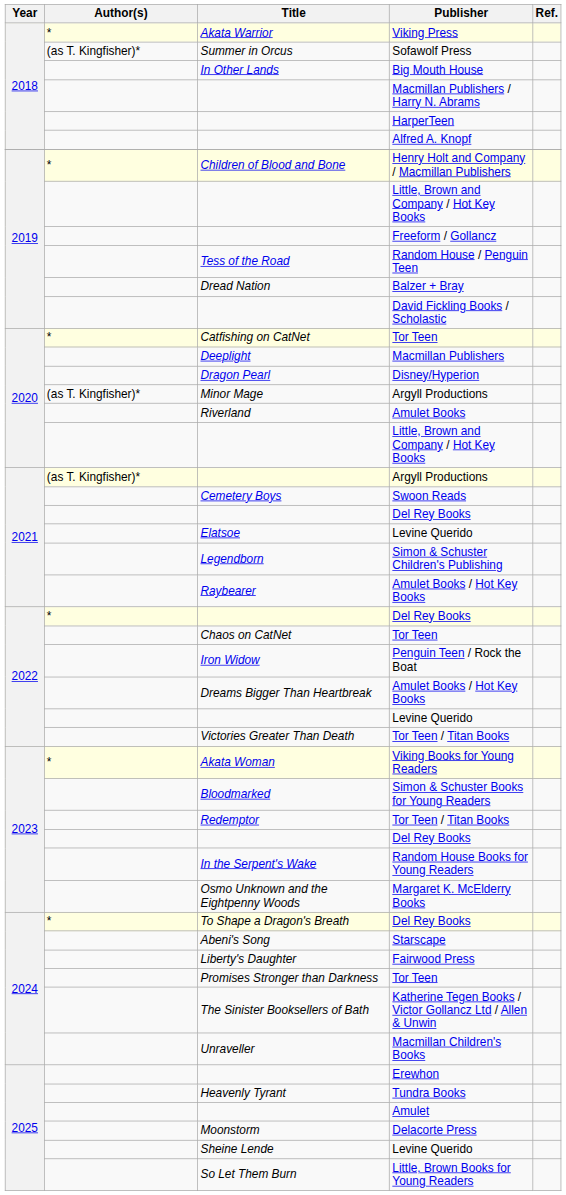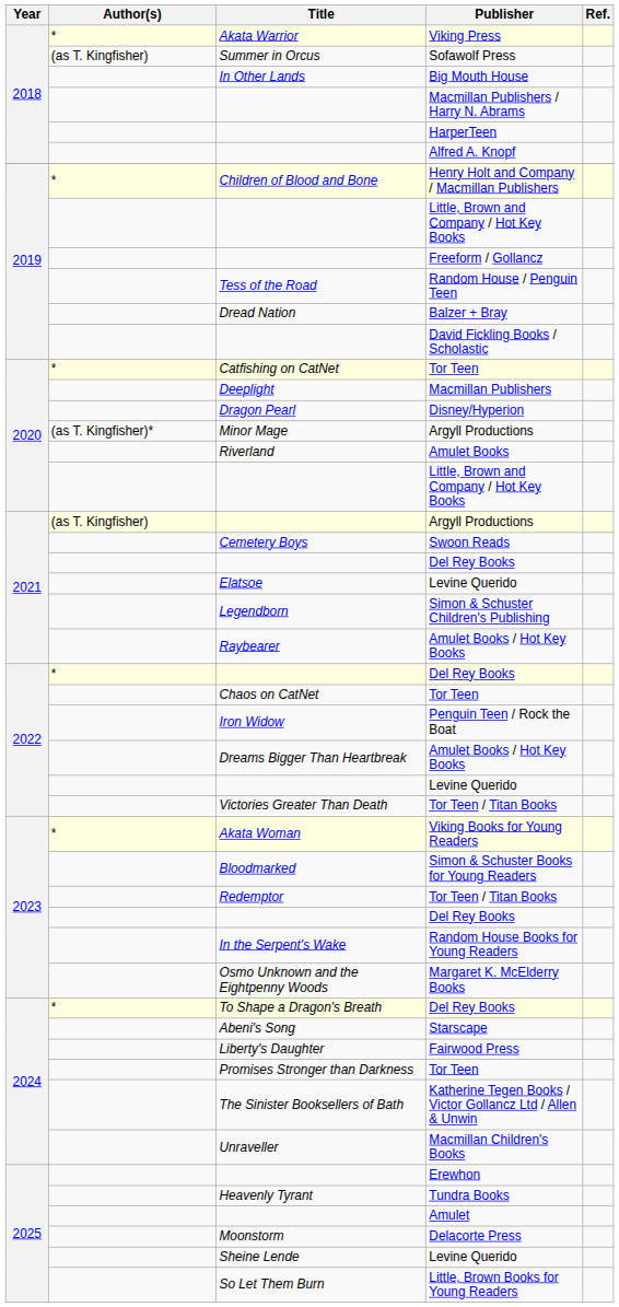Sofawolf Press | Author(s): (as T. Kingfisher)* -> (as T. Kingfisher)
2021 / Argyll Productions | Author(s): (as T. Kingfisher)* -> (as T. Kingfisher)
